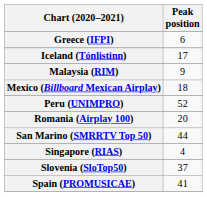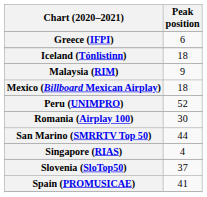Iceland (Tónlistinn) | Peak position: 17 -> 18
Romania (Airplay 100) | Peak position: 20 -> 30
